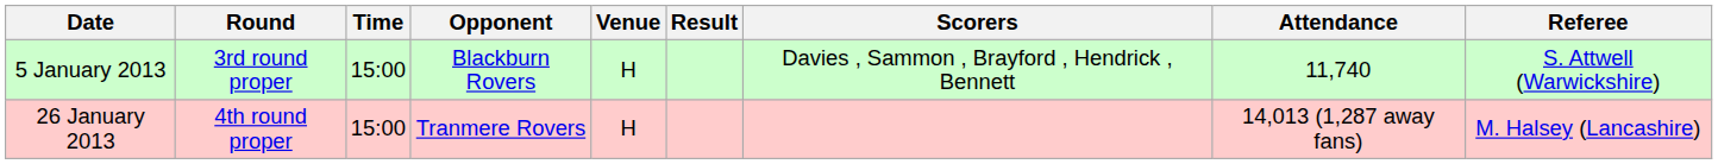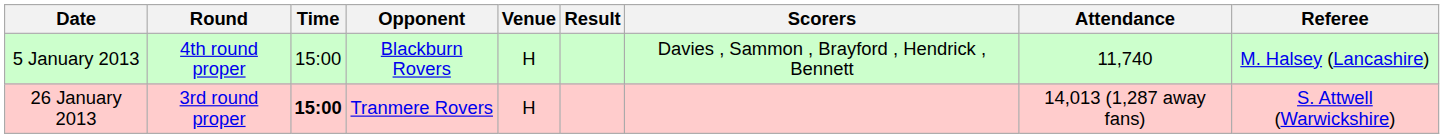5 January 2013 | Round: 3rd round proper -> 4th round proper
5 January 2013 | Referee: S. Attwell (Warwickshire) -> M. Halsey (Lancashire)
26 January 2013 | Round: 4th round proper -> 3rd round proper
26 January 2013 | Time: normal -> bold
26 January 2013 | Referee: M. Halsey (Lancashire) -> S. Attwell (Warwickshire)
